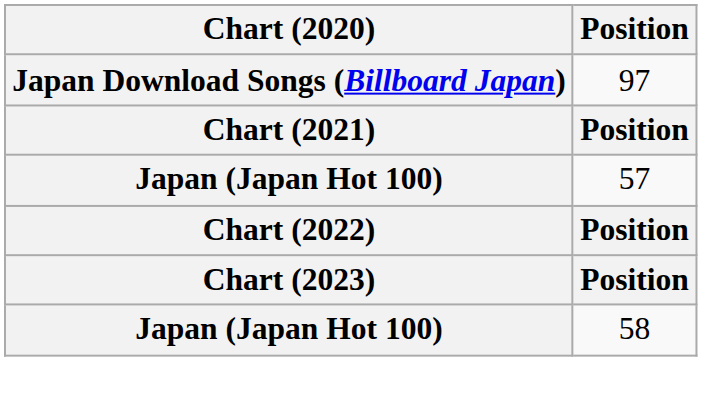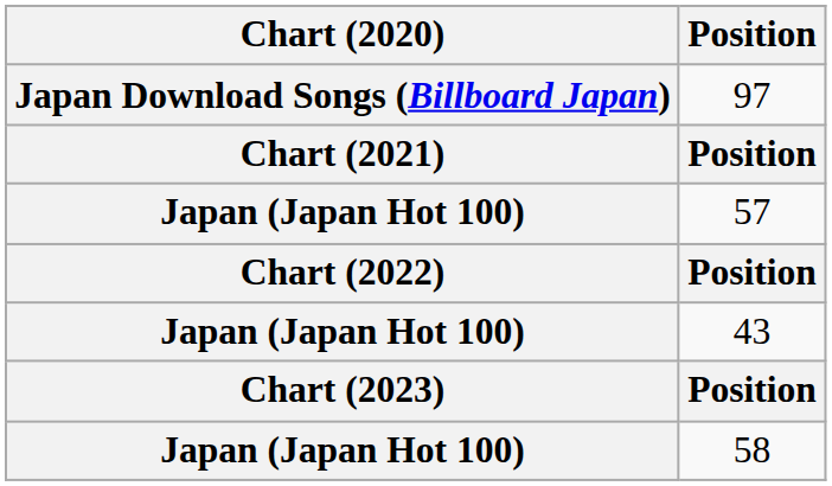+ row: Japan (Japan Hot 100) | 43
